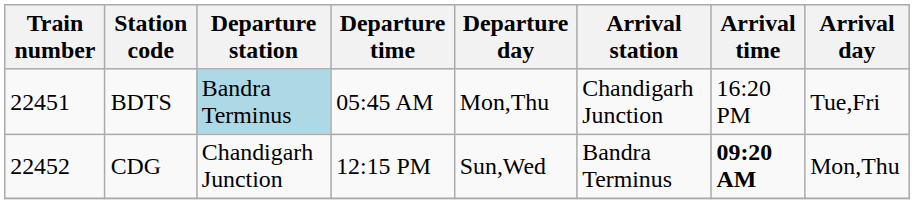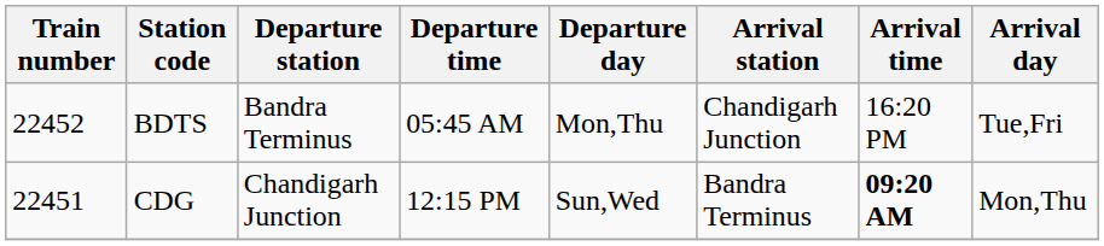BDTS | Train number: 22451 -> 22452
BDTS | Departure station: lightblue background -> no background
CDG | Train number: 22452 -> 22451
